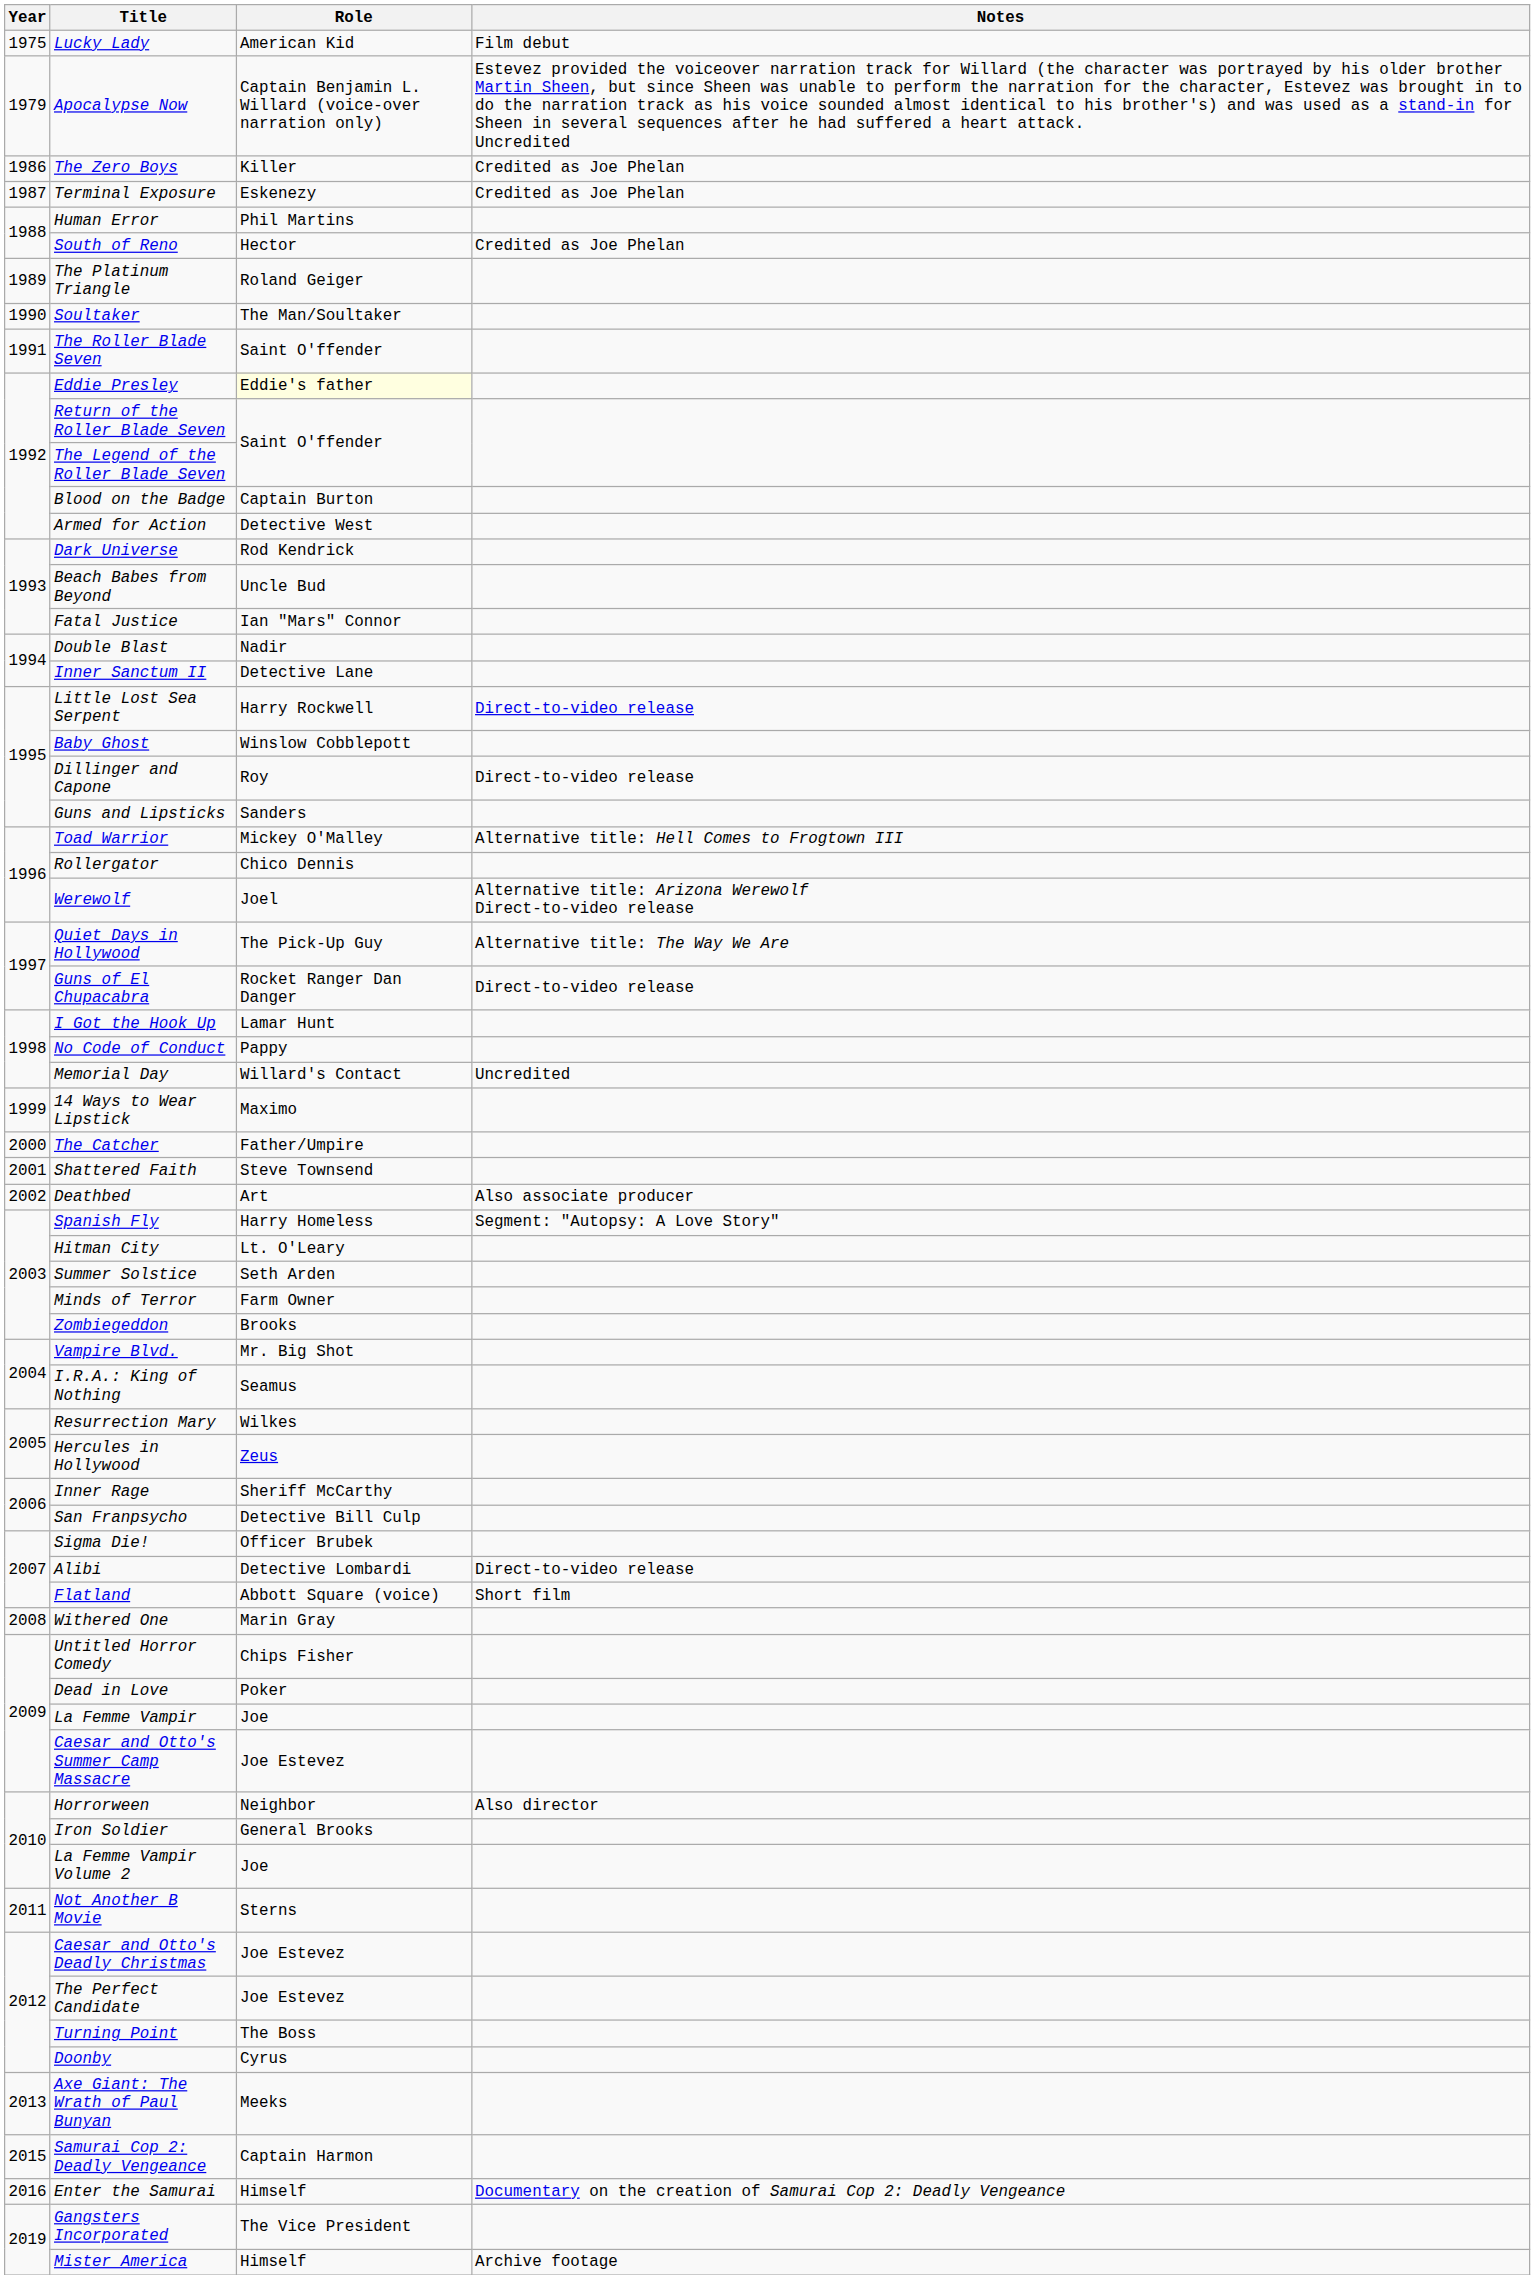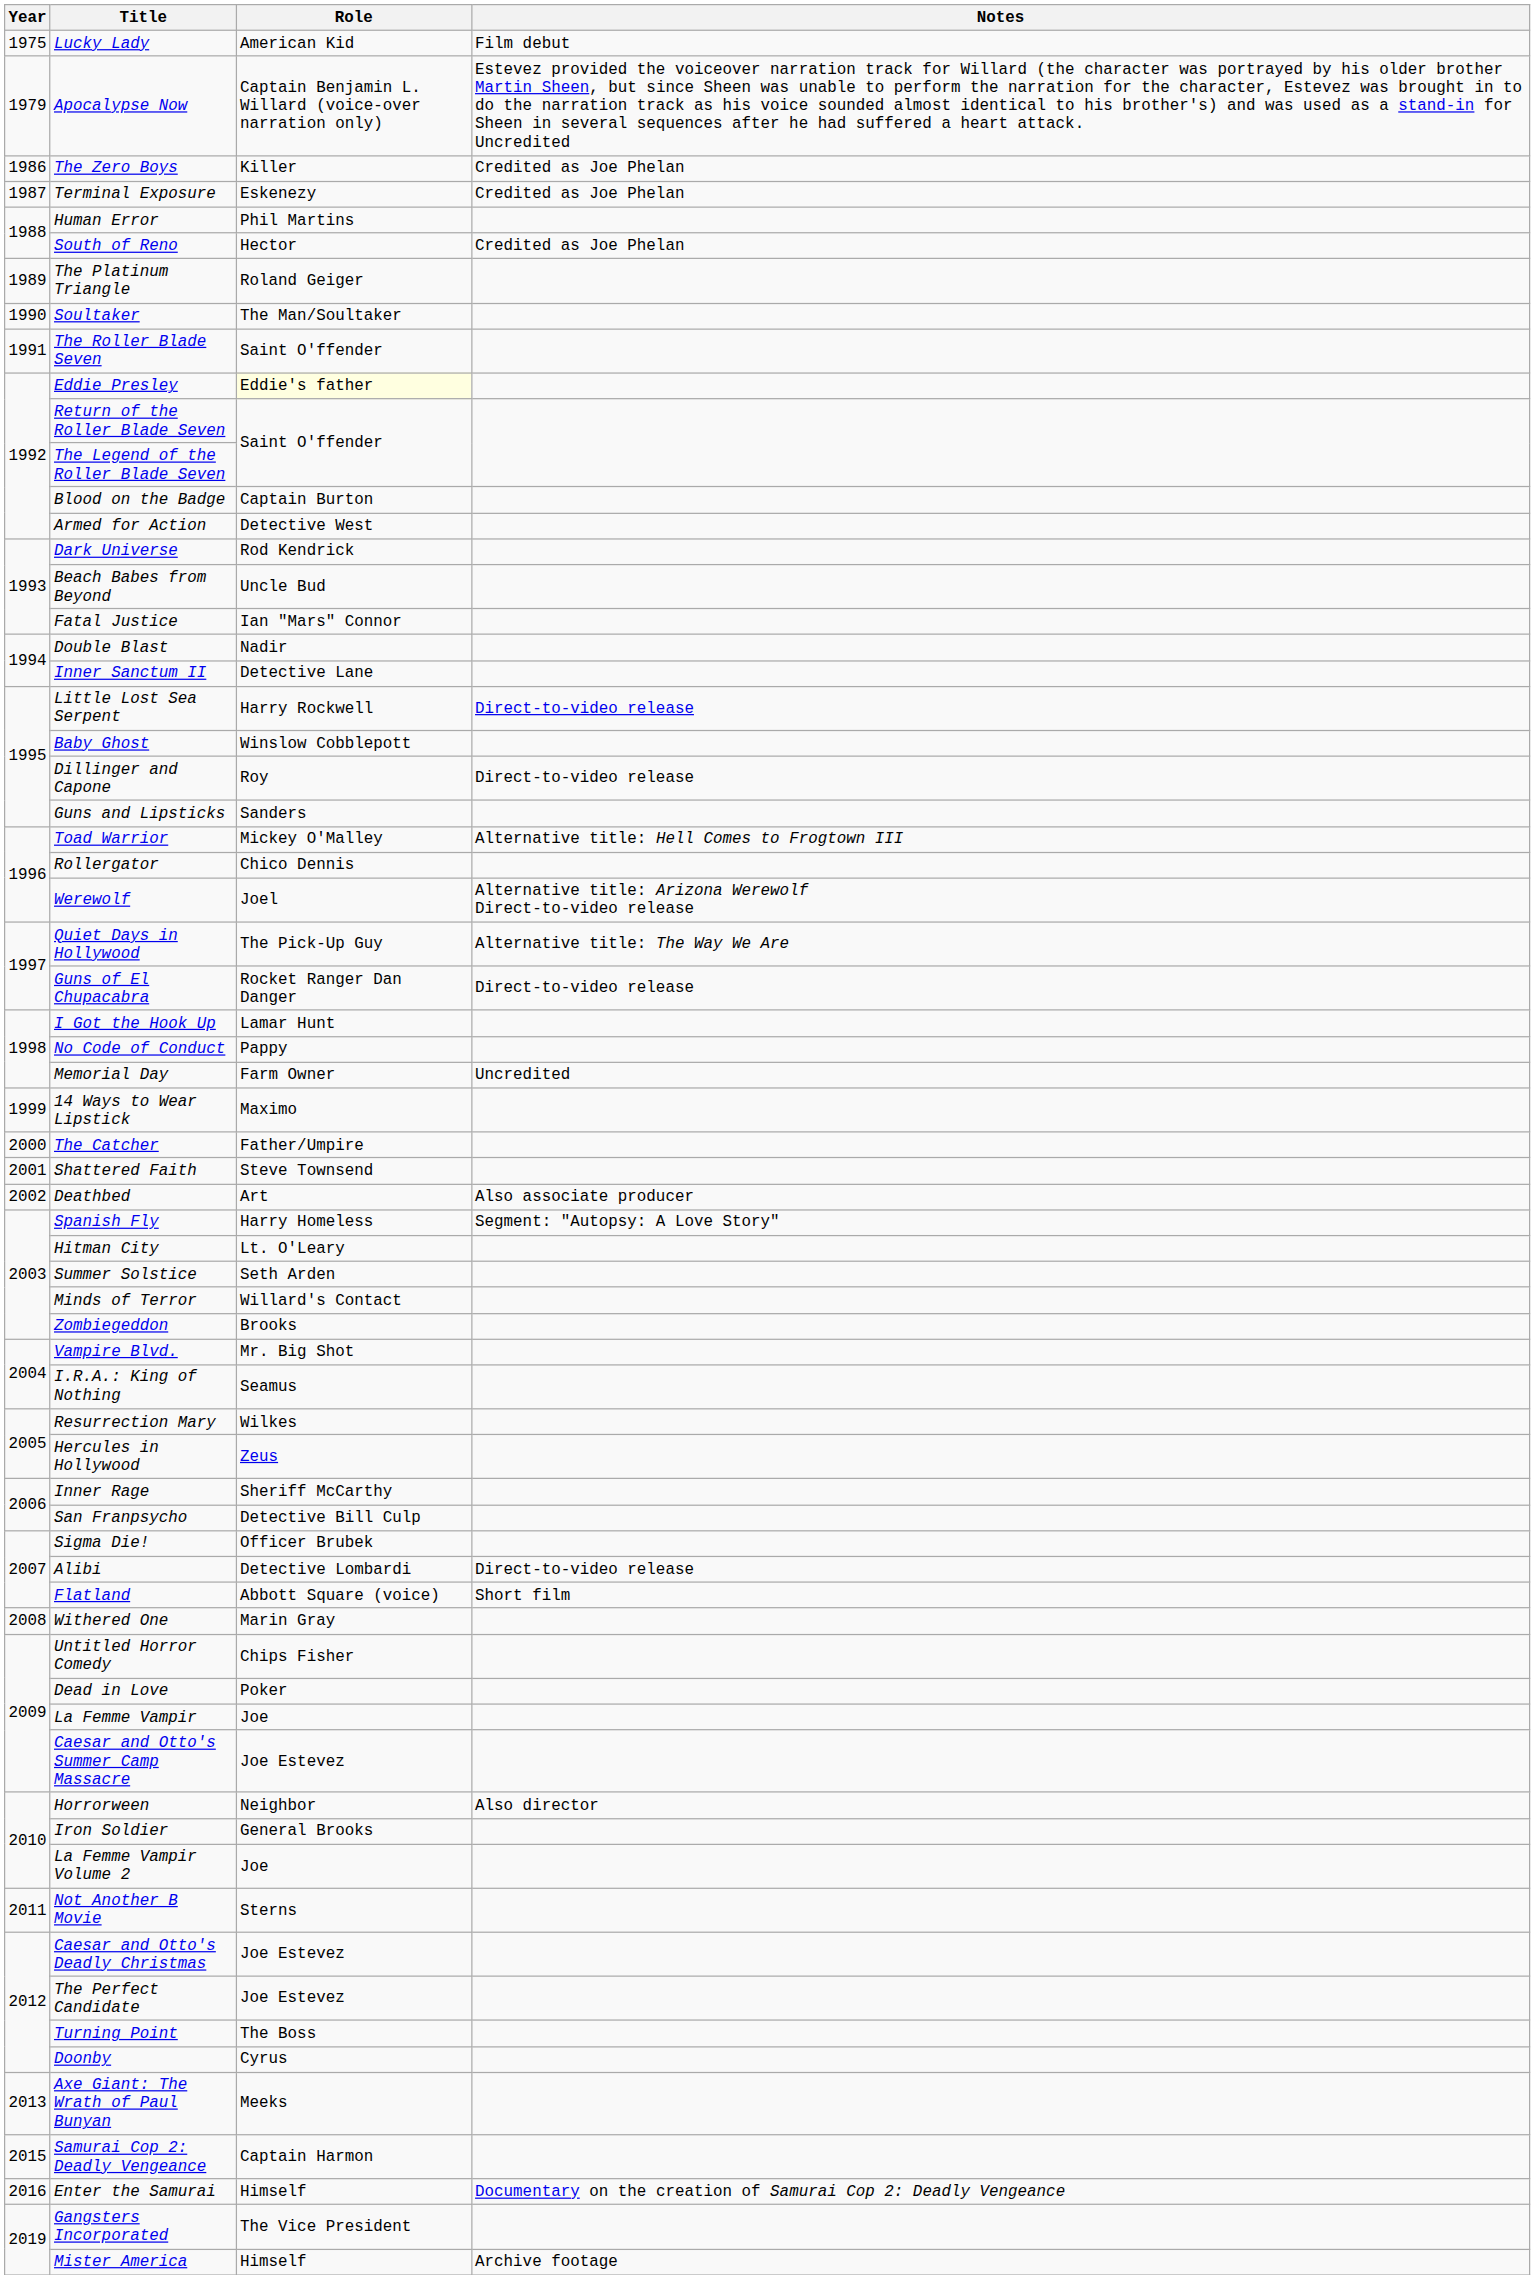Memorial Day | Role: Willard's Contact -> Farm Owner
Minds of Terror | Role: Farm Owner -> Willard's Contact
